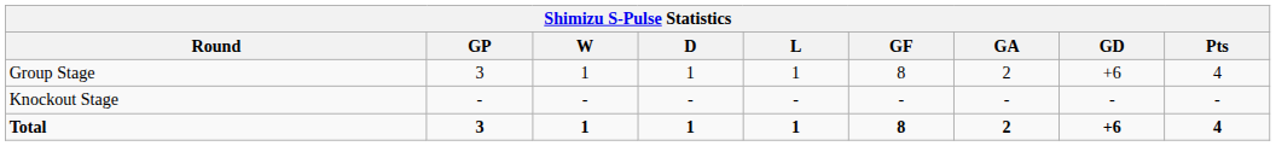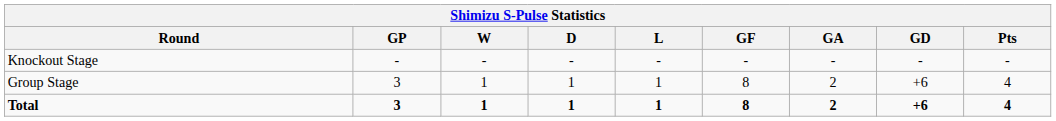rows swapped: Group Stage <-> Knockout Stage
